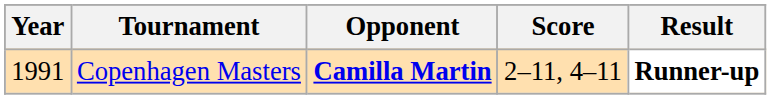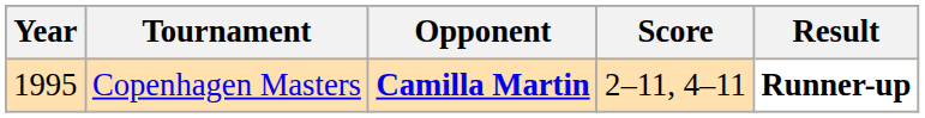Copenhagen Masters | Year: 1991 -> 1995
